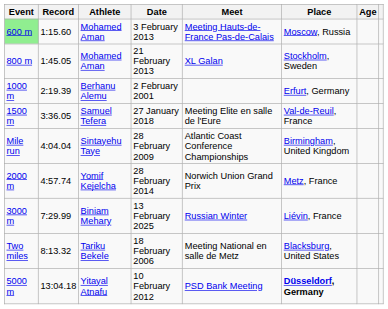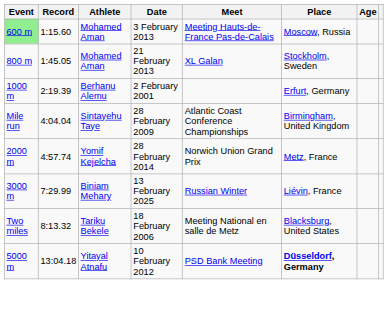- row: 1500 m | 3:36.05 | Samuel Tefera | 27 January 2018 | Meeting Elite en salle de l'Eure | Val-de-Reuil, France
